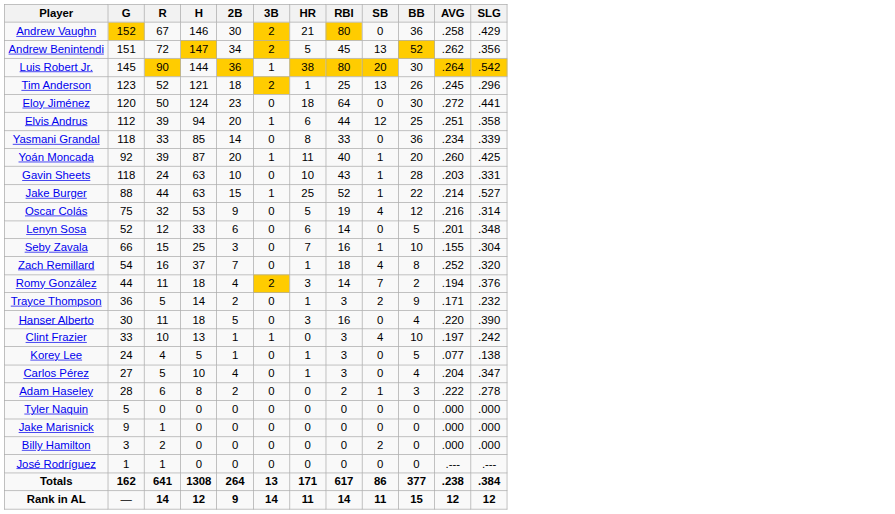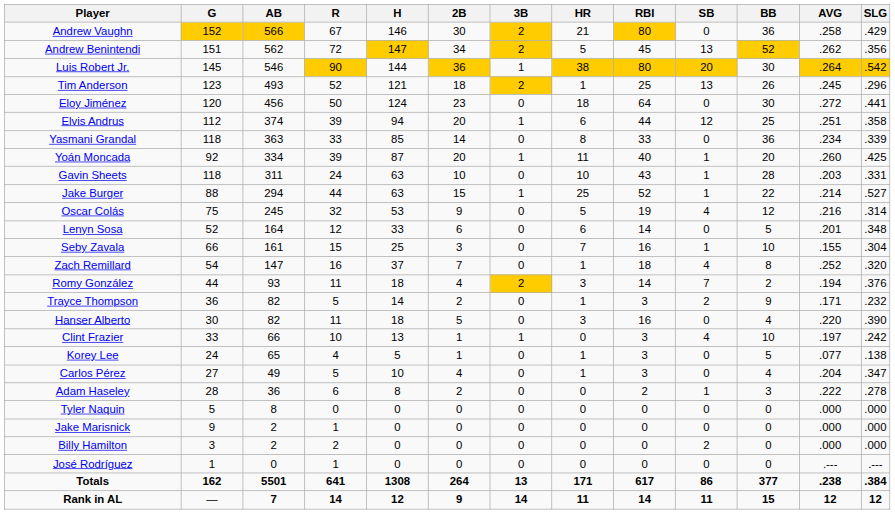+ column: AB | 566 | 562 | 546 | 493 | 456 | 374 | 363 | 334 | 311 | 294 | 245 | 164 | 161 | 147 | 93 | 82 | 82 | 66 | 65 | 49 | 36 | 8 | 2 | 2 | 0 | 5501 | 7
